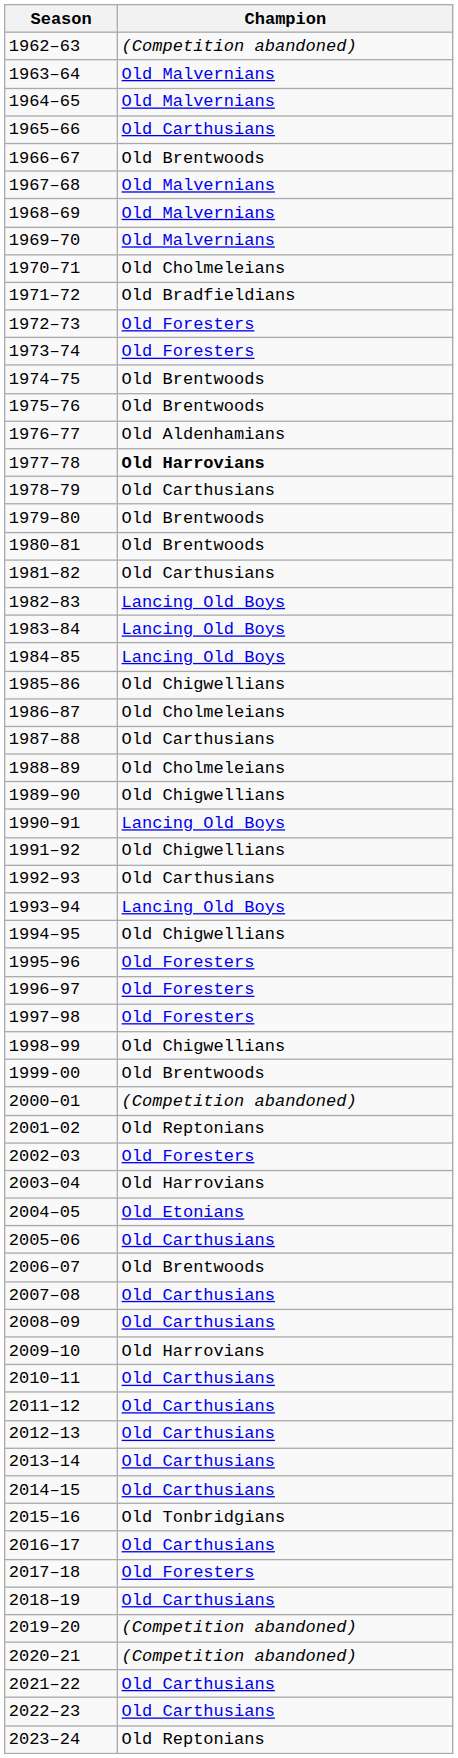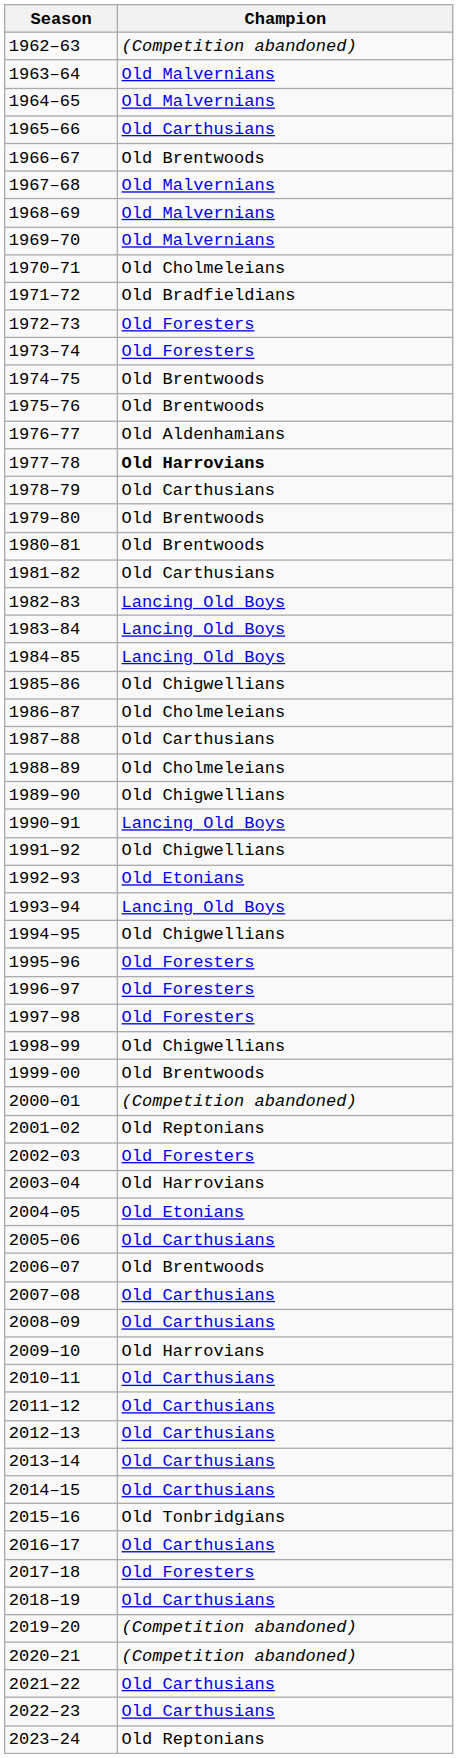1992–93 | Champion: Old Carthusians -> Old Etonians
